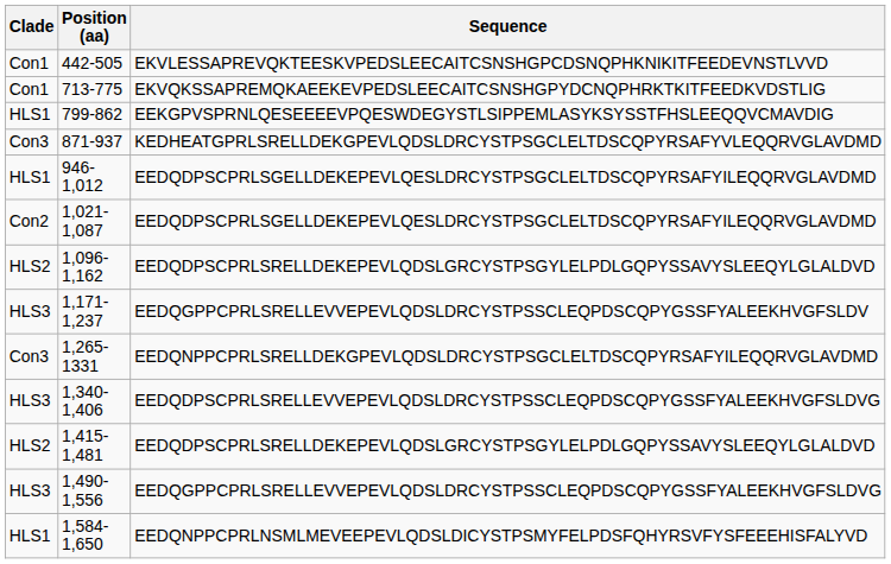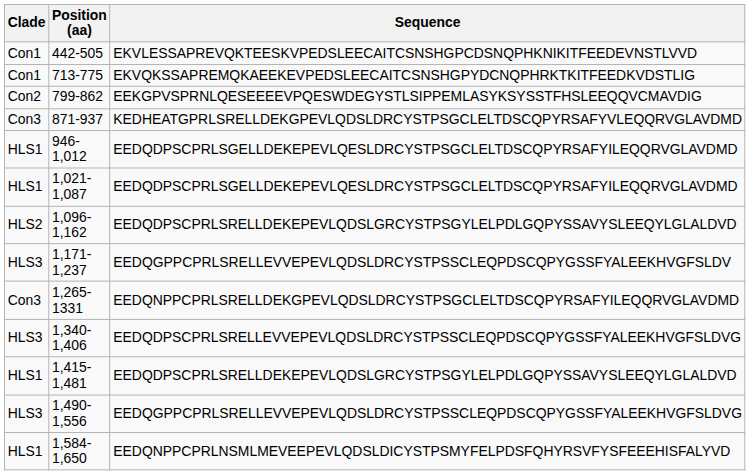799-862 | Clade: HLS1 -> Con2
1,021-1,087 | Clade: Con2 -> HLS1
1,415-1,481 | Clade: HLS2 -> HLS1
